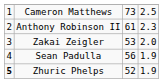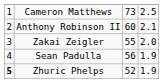Anthony Robinson II | column 3: 61 -> 60
Anthony Robinson II | column 4: 2.3 -> 2.1
Zakai Zeigler | column 3: 53 -> 55
